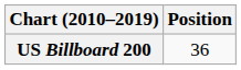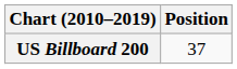US Billboard 200 | Position: 36 -> 37
